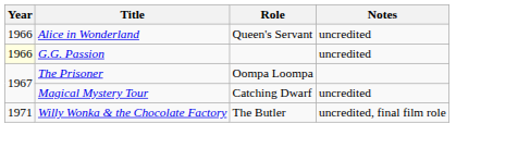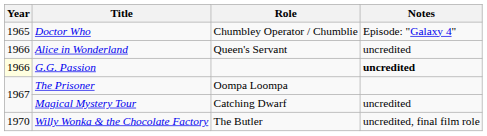+ row: 1965 | Doctor Who | Chumbley Operator / Chumblie | Episode: "Galaxy 4"
G.G. Passion | Notes: normal -> bold
Willy Wonka & the Chocolate Factory | Year: 1971 -> 1970
